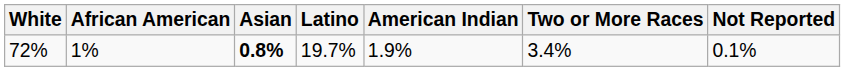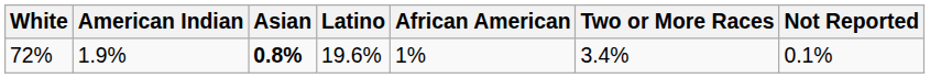columns swapped: African American <-> American Indian
72% | Latino: 19.7% -> 19.6%
